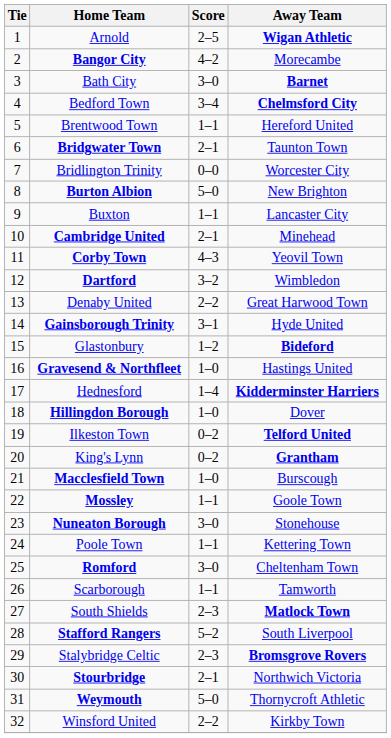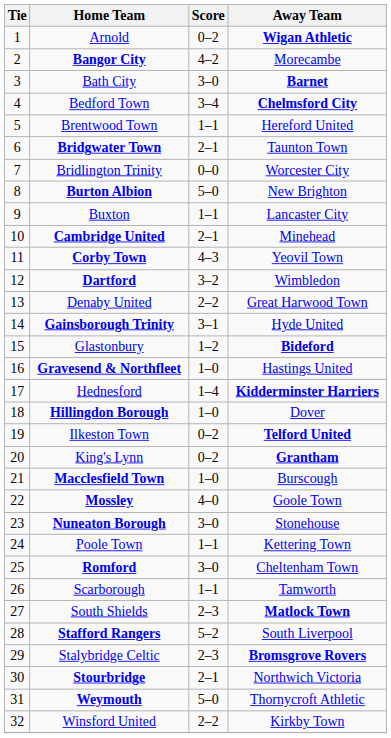Arnold | Score: 2–5 -> 0–2
Mossley | Score: 1–1 -> 4–0
